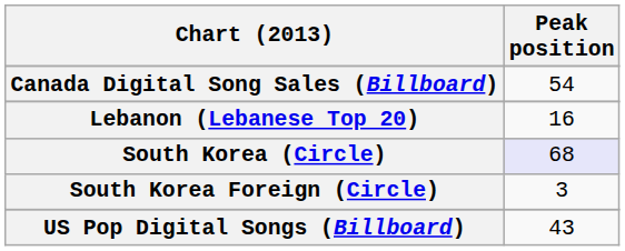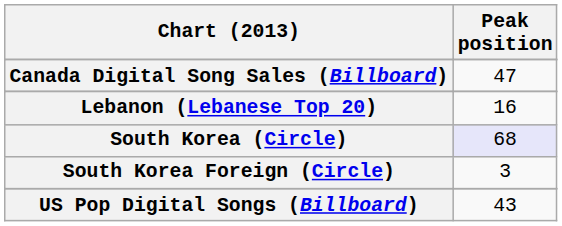Canada Digital Song Sales (Billboard) | Peak position: 54 -> 47
